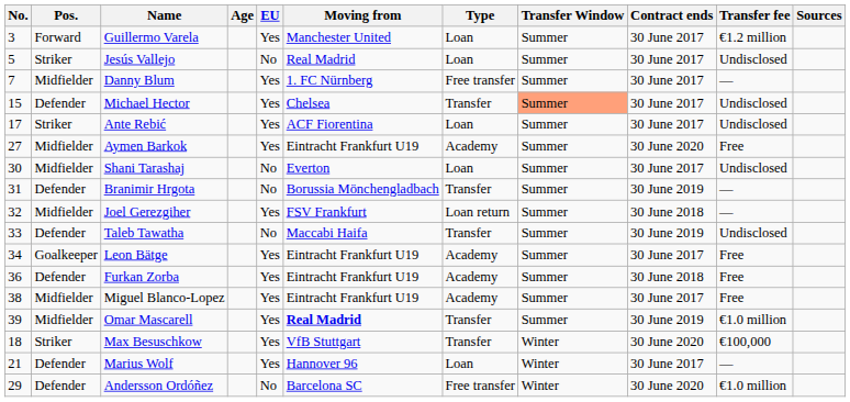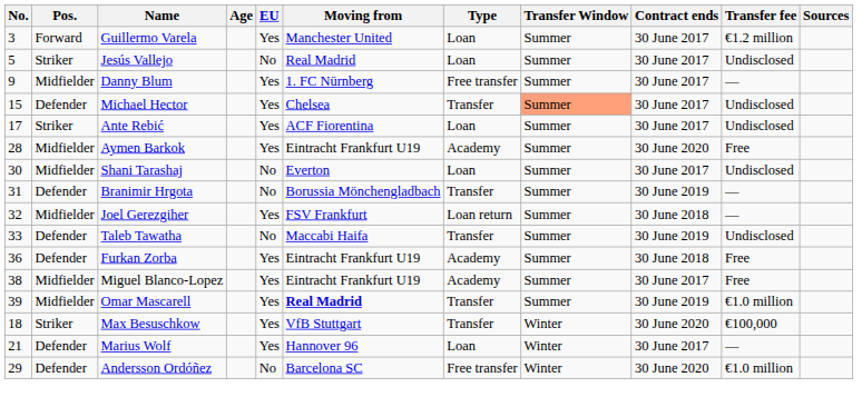Danny Blum | No.: 7 -> 9
Aymen Barkok | No.: 27 -> 28
- row: 34 | Goalkeeper | Leon Bätge | Yes | Eintracht Frankfurt U19 | Academy | Summer | 30 June 2017 | Free
